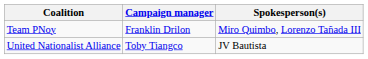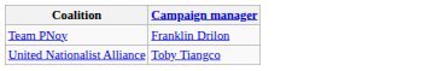- column: Spokesperson(s) | Miro Quimbo, Lorenzo Tañada III | JV Bautista
